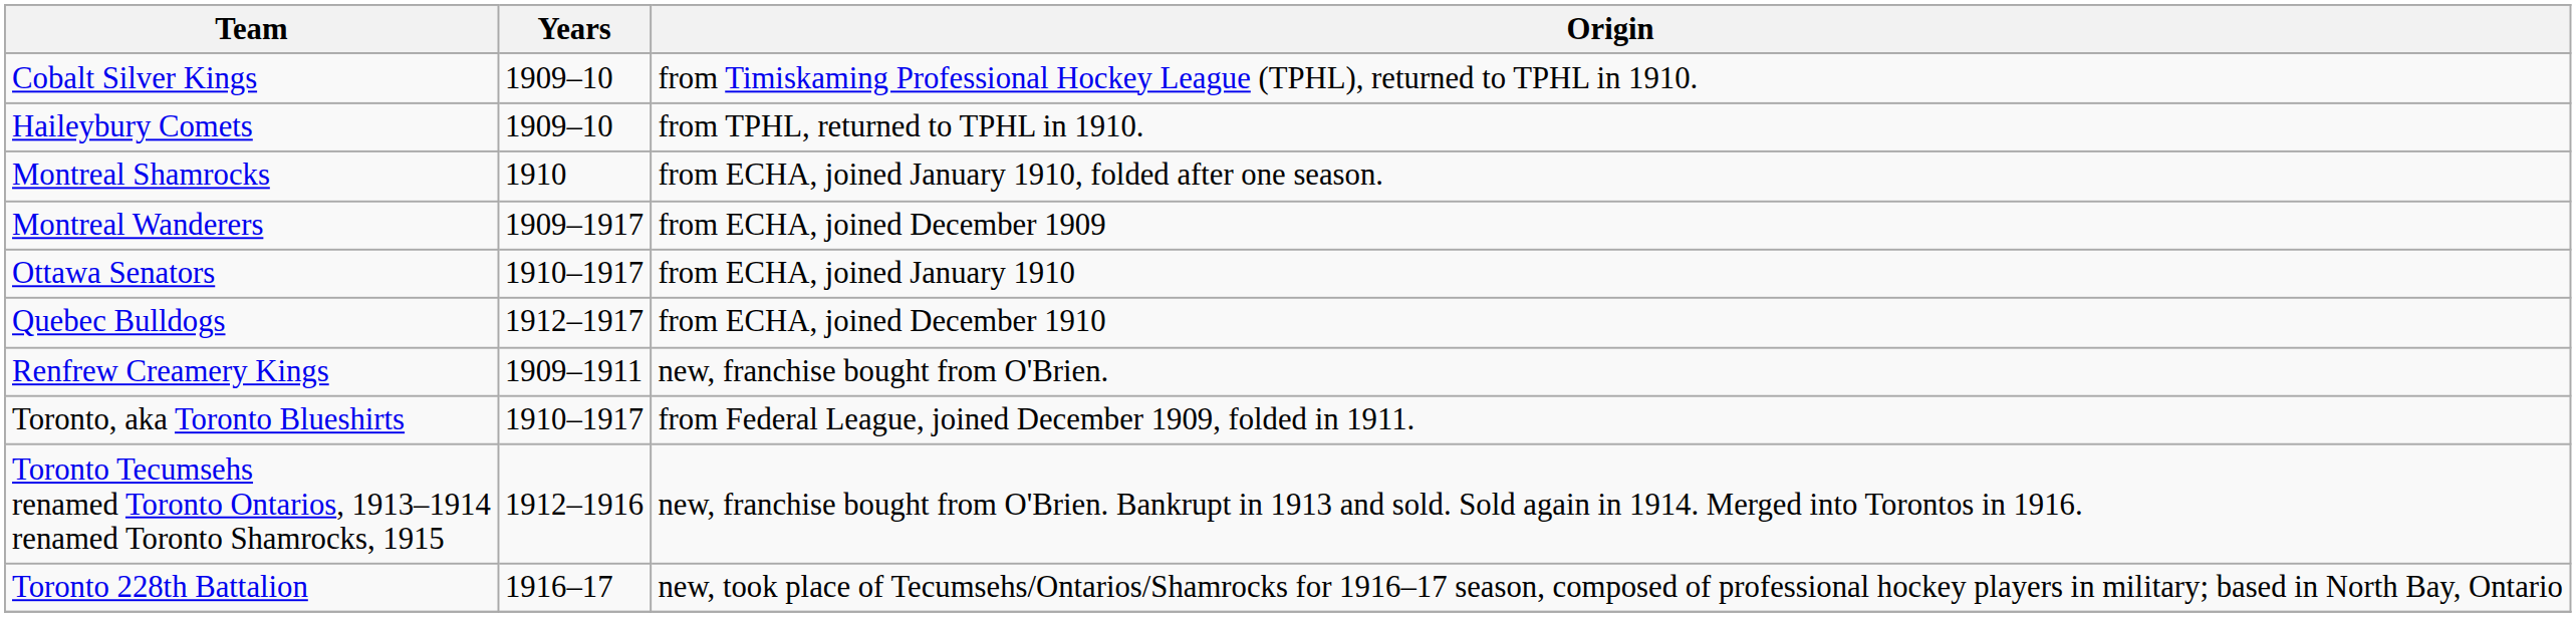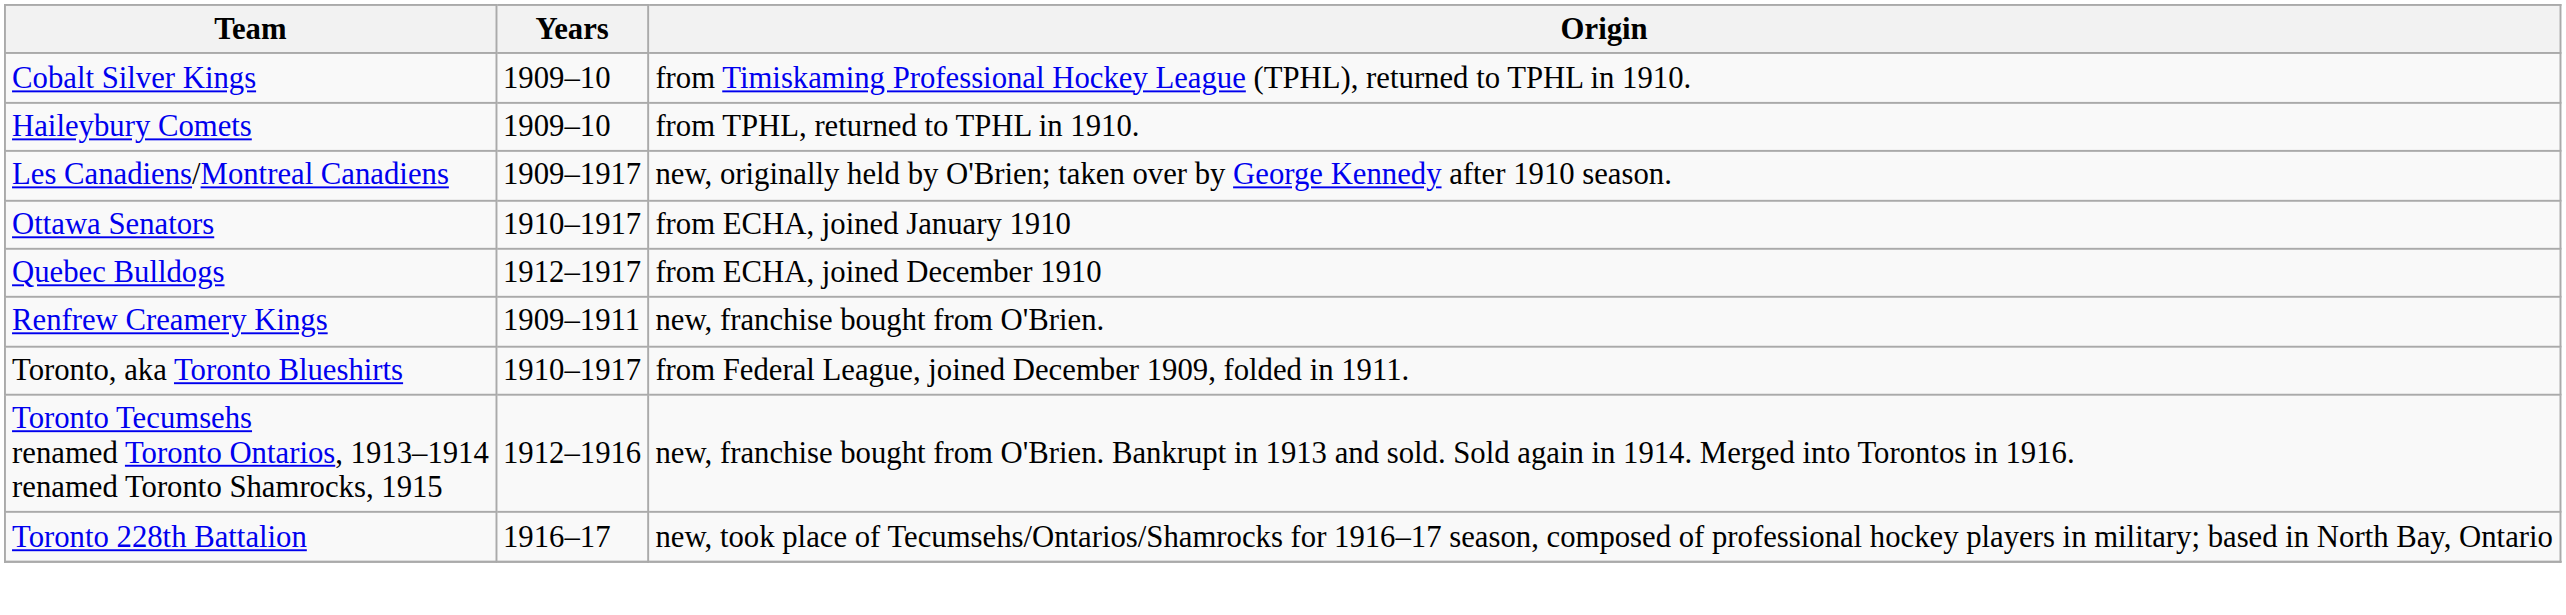+ row: Les Canadiens/Montreal Canadiens | 1909–1917 | new, originally held by O'Brien; taken over by George Kennedy after 1910 season.
- row: Montreal Shamrocks | 1910 | from ECHA, joined January 1910, folded after one season.
- row: Montreal Wanderers | 1909–1917 | from ECHA, joined December 1909
